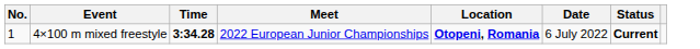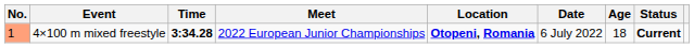+ column: Age | 18
4×100 m mixed freestyle | No.: no background -> lightsalmon background
